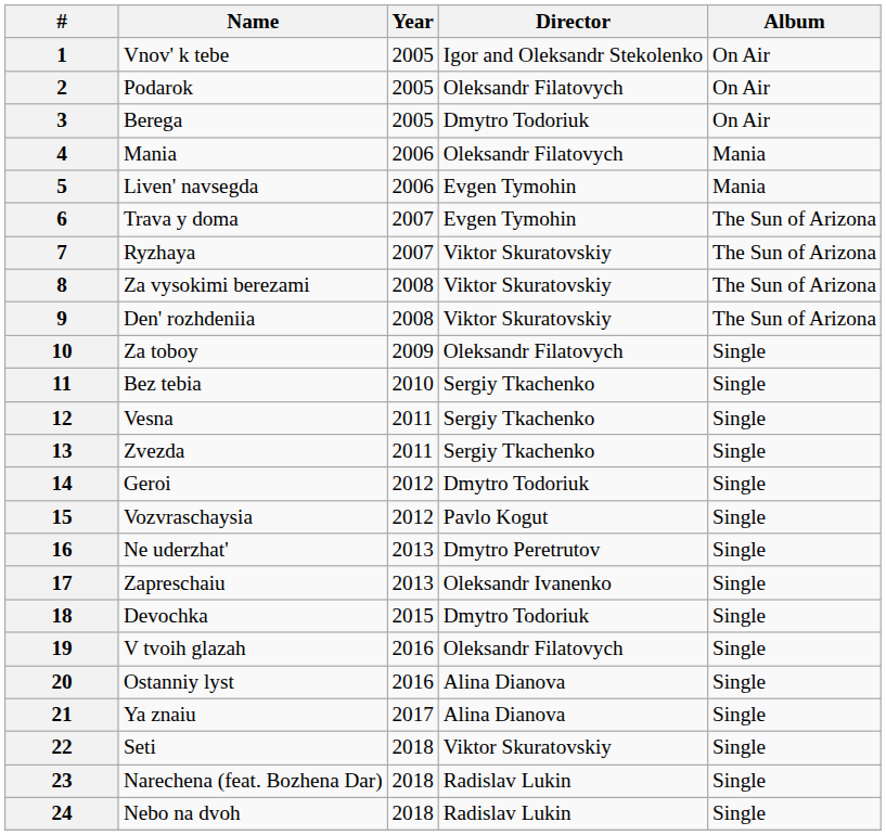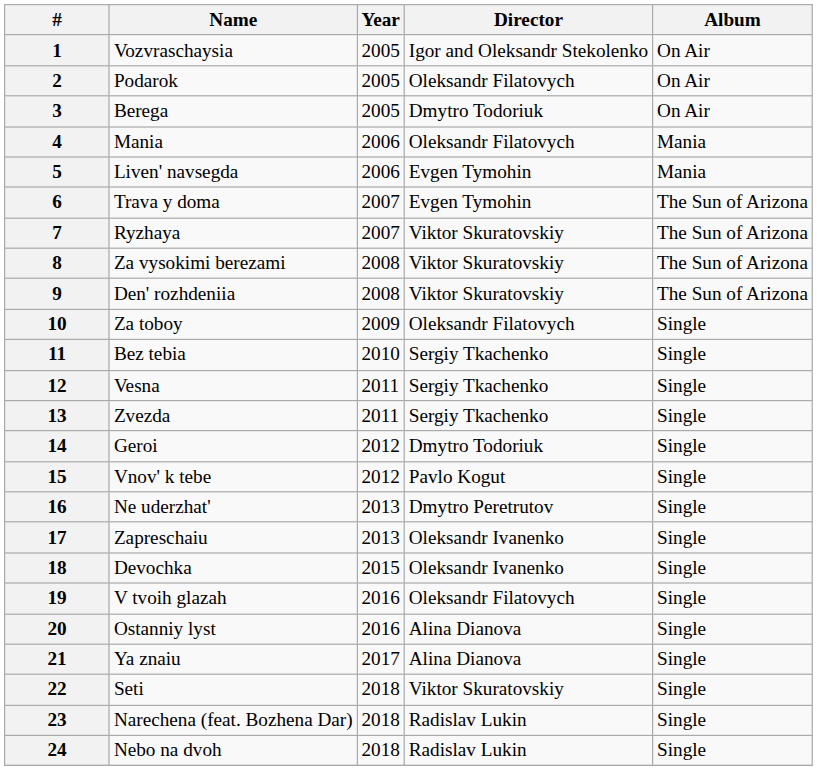1 | Name: Vnov' k tebe -> Vozvraschaysia
15 | Name: Vozvraschaysia -> Vnov' k tebe
18 | Director: Dmytro Todoriuk -> Oleksandr Ivanenko
